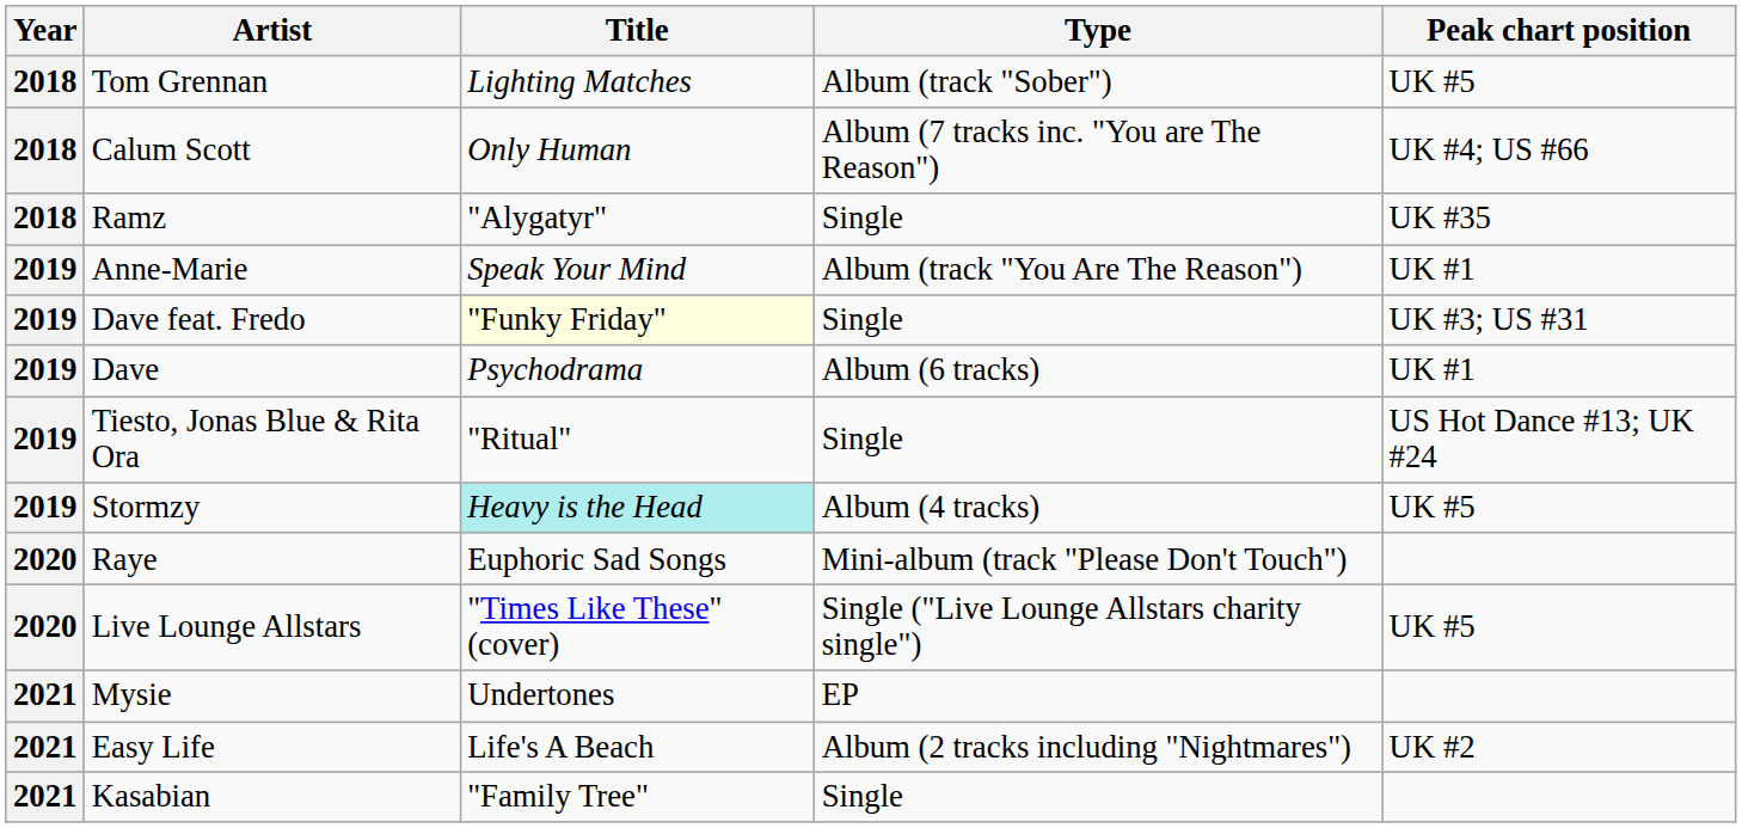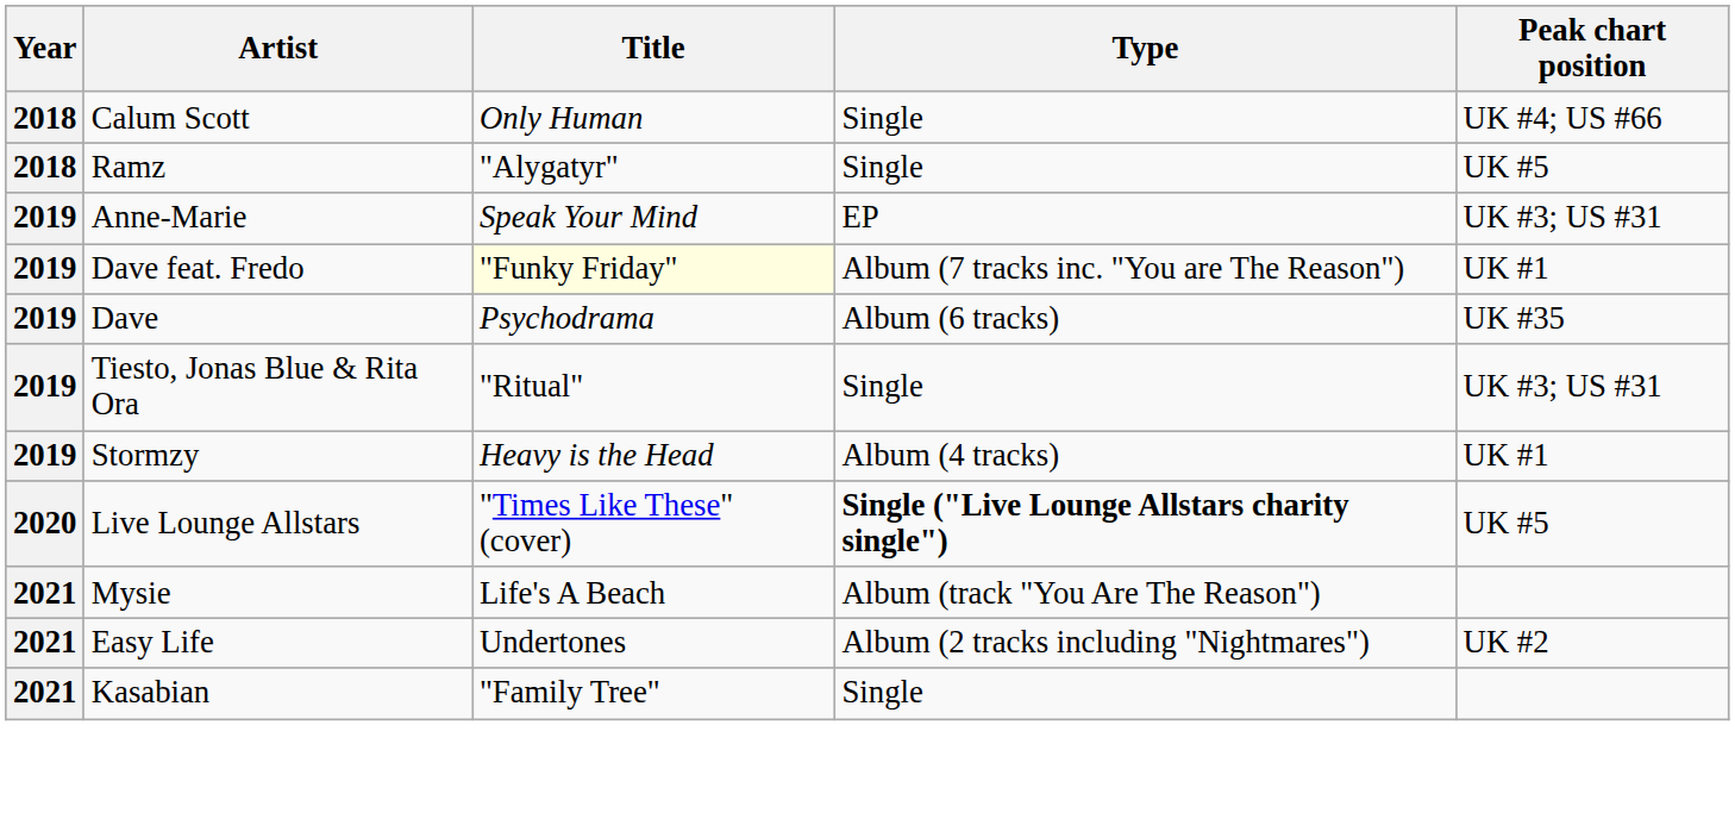- row: 2018 | Tom Grennan | Lighting Matches | Album (track "Sober") | UK #5
Calum Scott | Type: Album (7 tracks inc. "You are The Reason") -> Single
Ramz | Peak chart position: UK #35 -> UK #5
Anne-Marie | Type: Album (track "You Are The Reason") -> EP
Anne-Marie | Peak chart position: UK #1 -> UK #3; US #31
Dave feat. Fredo | Type: Single -> Album (7 tracks inc. "You are The Reason")
Dave feat. Fredo | Peak chart position: UK #3; US #31 -> UK #1
Dave | Peak chart position: UK #1 -> UK #35
Tiesto, Jonas Blue & Rita Ora | Peak chart position: US Hot Dance #13; UK #24 -> UK #3; US #31
Stormzy | Title: paleturquoise background -> no background
Stormzy | Peak chart position: UK #5 -> UK #1
- row: 2020 | Raye | Euphoric Sad Songs | Mini-album (track "Please Don't Touch")
Live Lounge Allstars | Type: normal -> bold
Mysie | Title: Undertones -> Life's A Beach
Mysie | Type: EP -> Album (track "You Are The Reason")
Easy Life | Title: Life's A Beach -> Undertones
